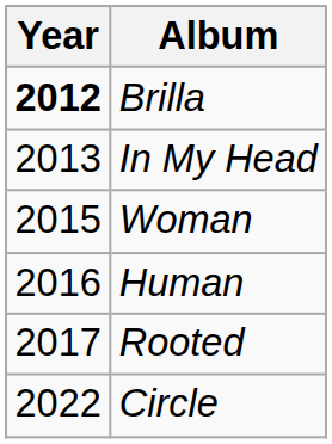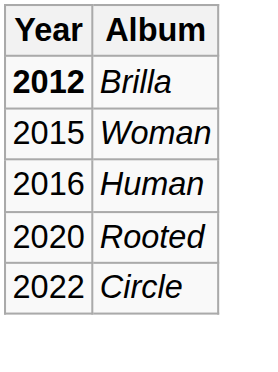- row: 2013 | In My Head
Rooted | Year: 2017 -> 2020
